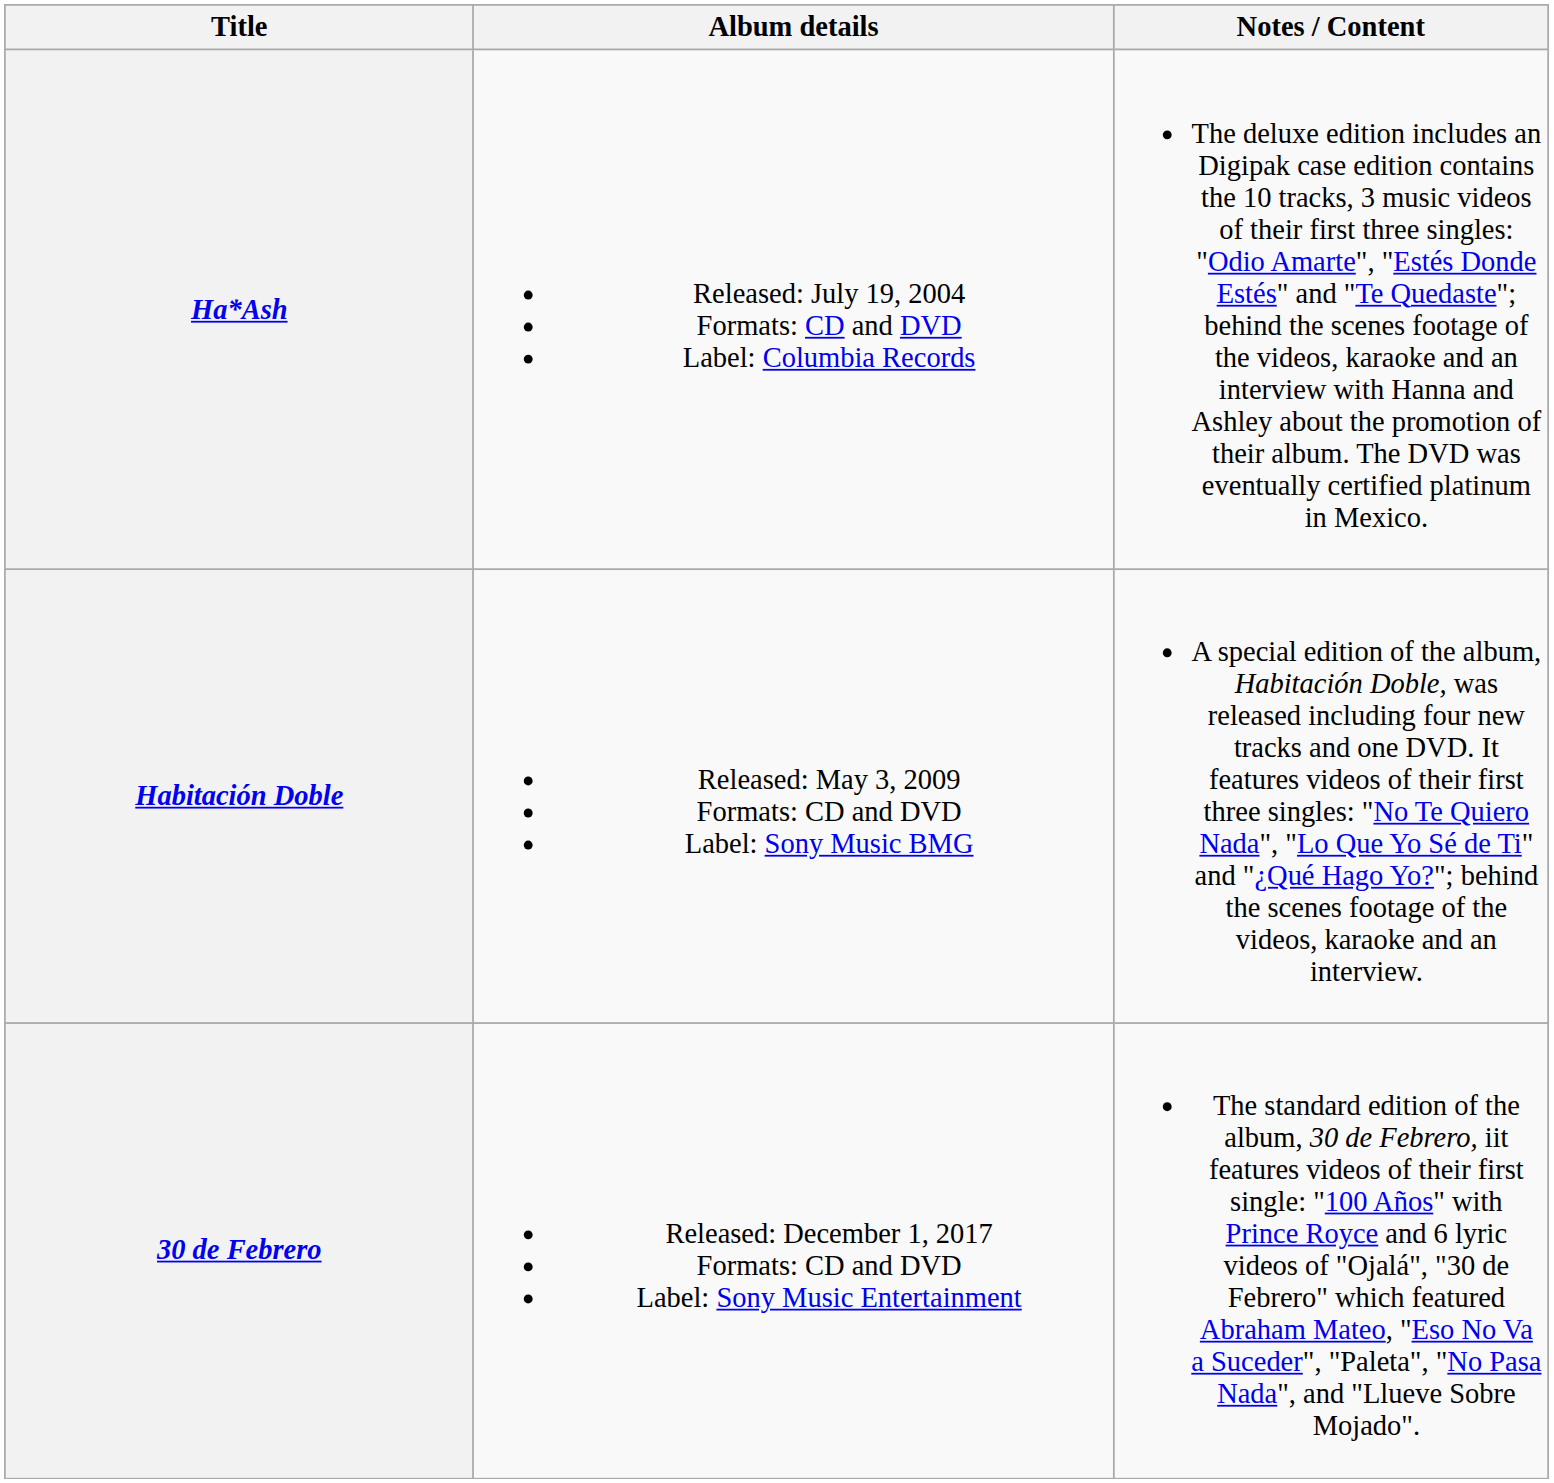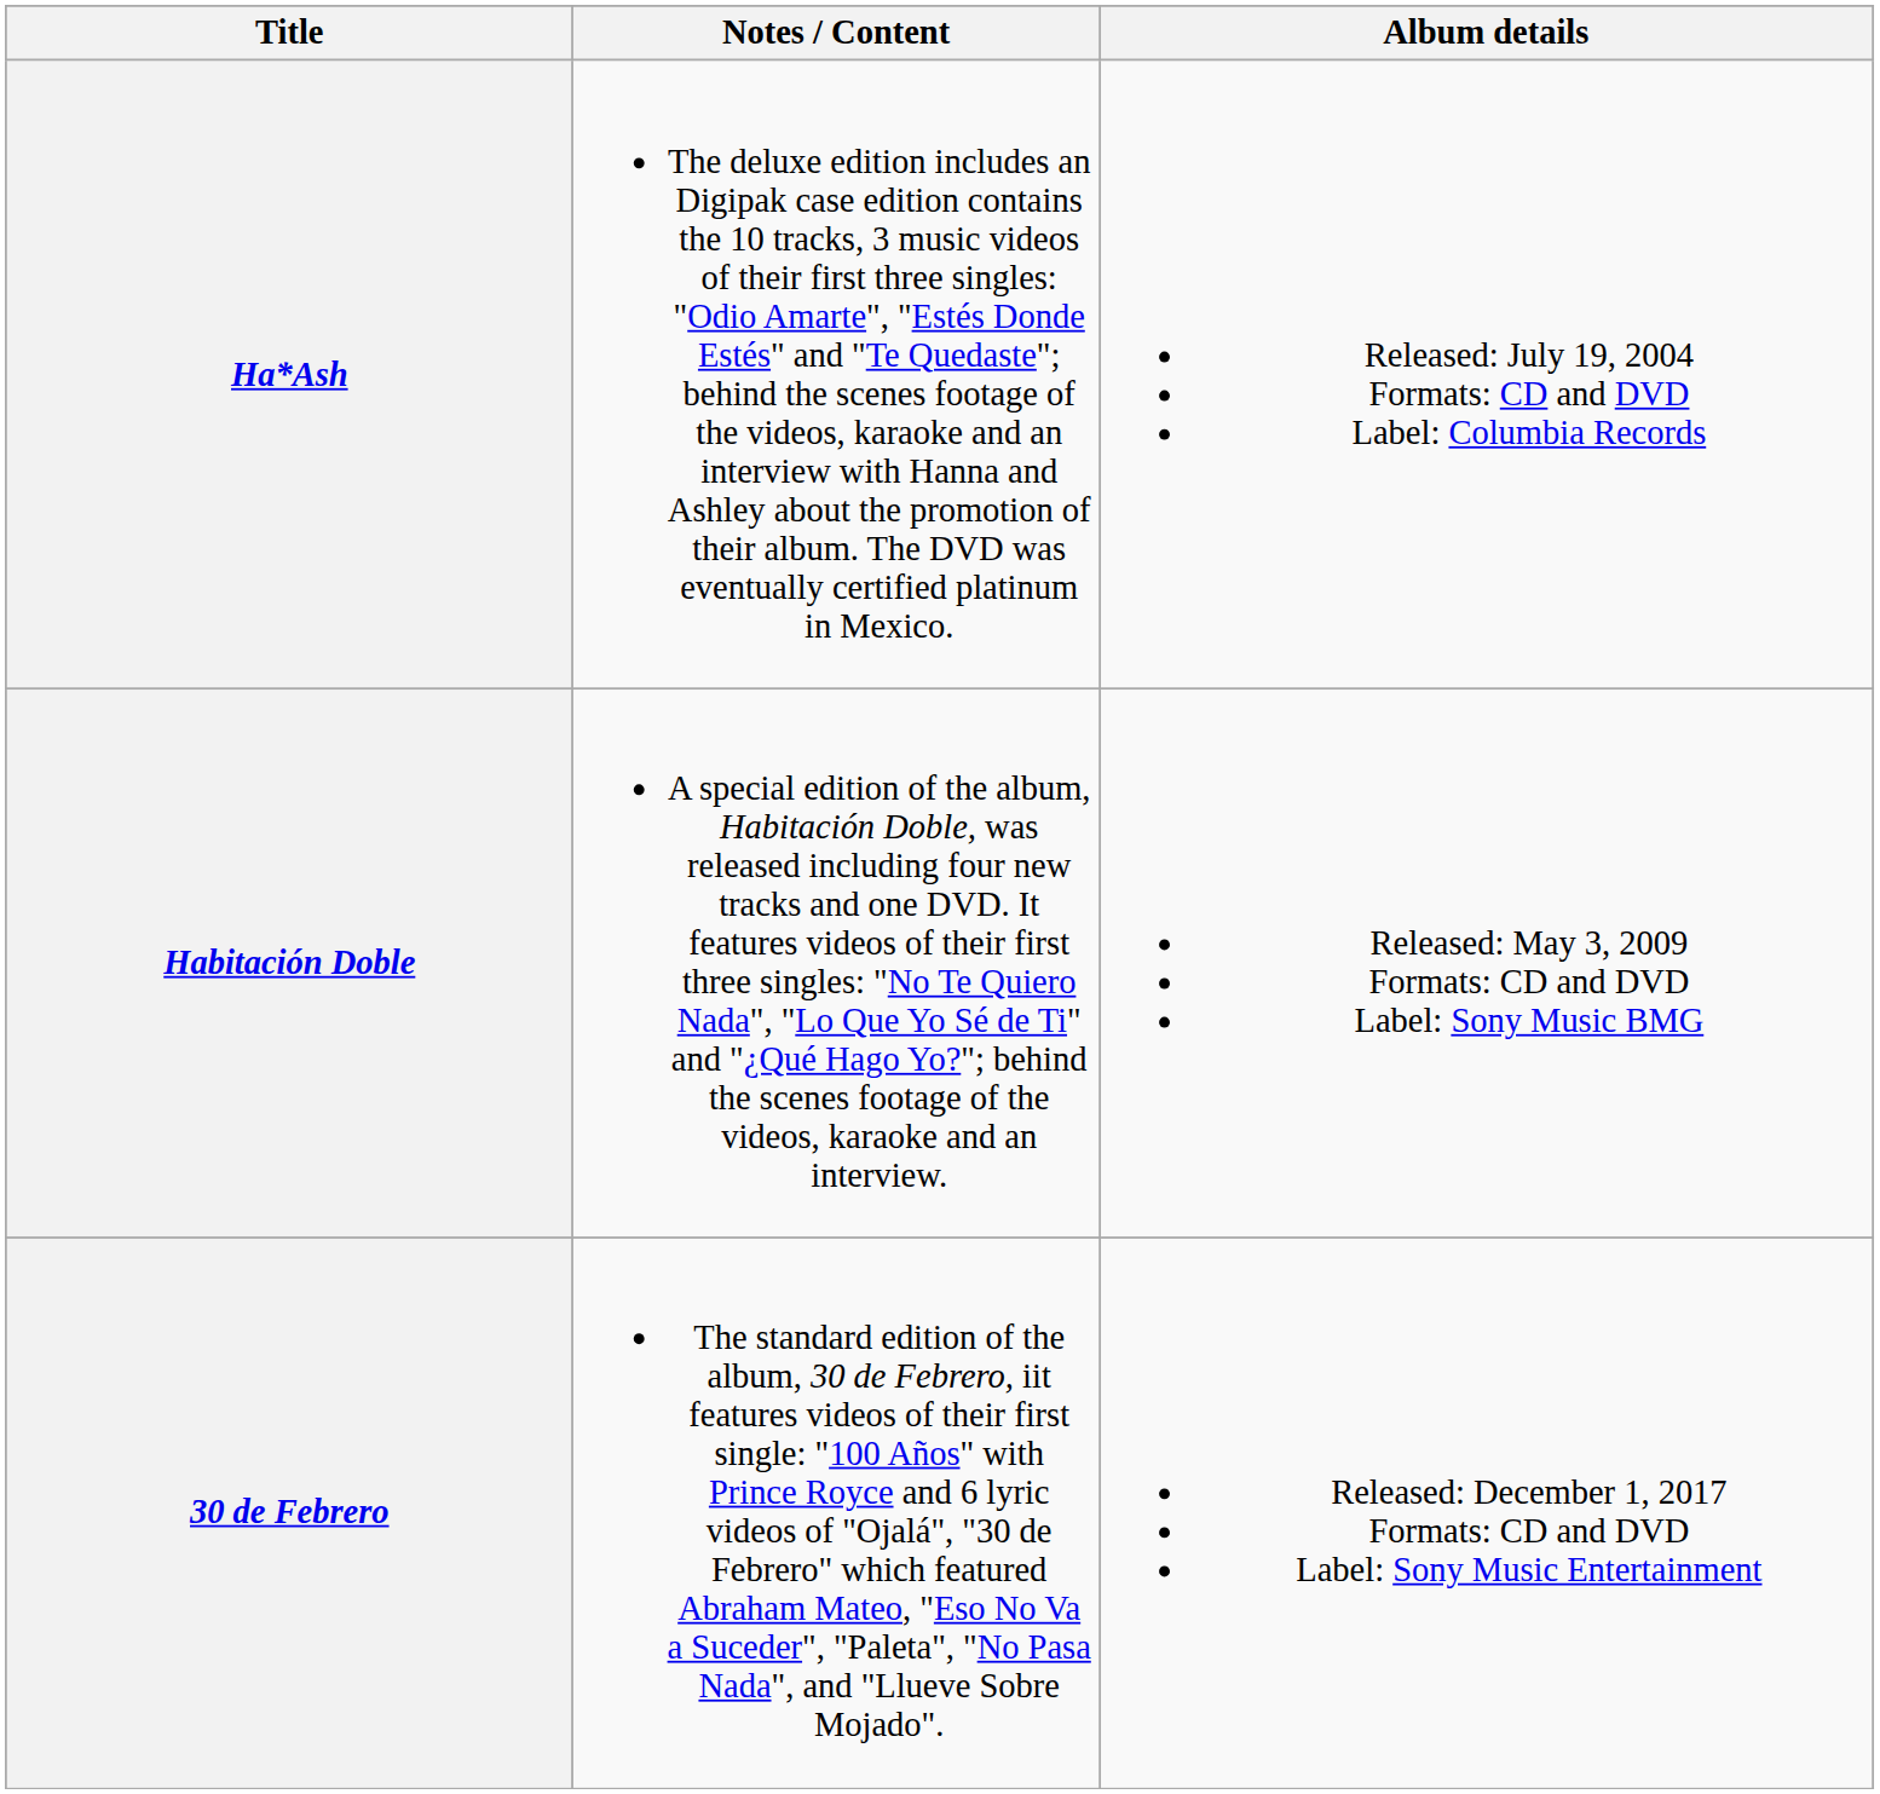columns swapped: Album details <-> Notes / Content
